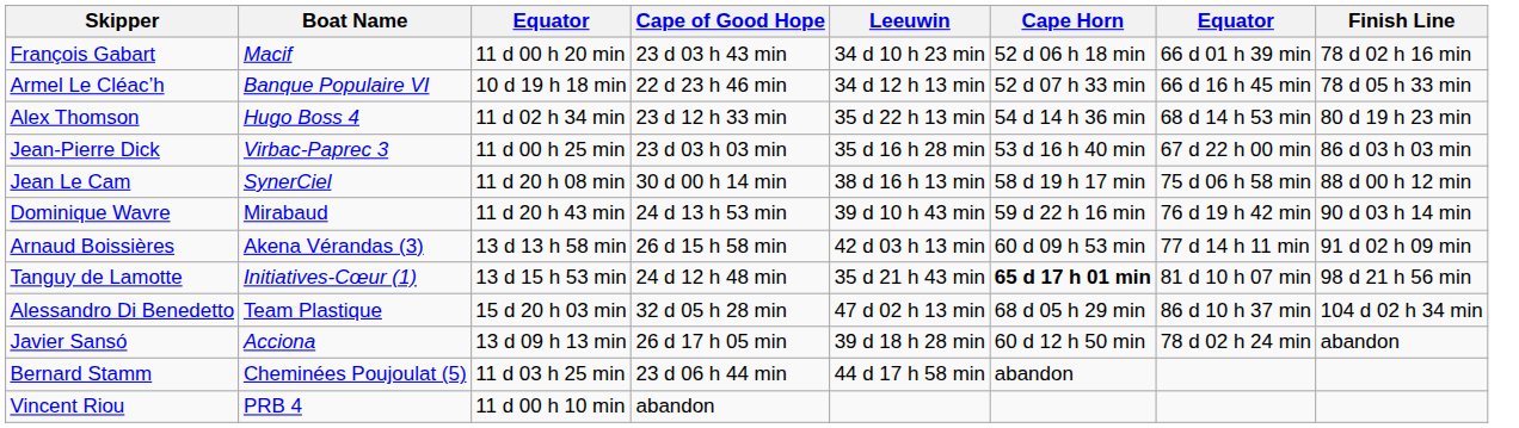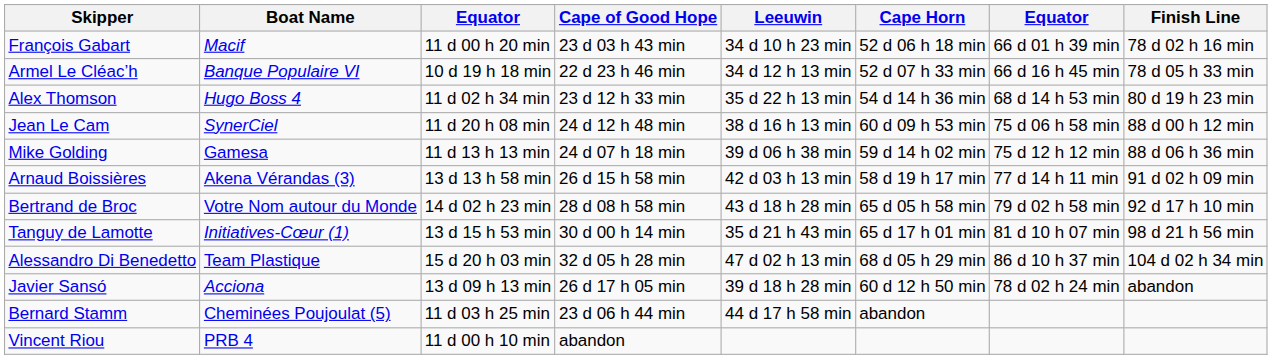- row: Jean-Pierre Dick | Virbac-Paprec 3 | 11 d 00 h 25 min | 23 d 03 h 03 min | 35 d 16 h 28 min | 53 d 16 h 40 min | 67 d 22 h 00 min | 86 d 03 h 03 min
Jean Le Cam | Cape of Good Hope: 30 d 00 h 14 min -> 24 d 12 h 48 min
Jean Le Cam | Cape Horn: 58 d 19 h 17 min -> 60 d 09 h 53 min
+ row: Mike Golding | Gamesa | 11 d 13 h 13 min | 24 d 07 h 18 min | 39 d 06 h 38 min | 59 d 14 h 02 min | 75 d 12 h 12 min | 88 d 06 h 36 min
- row: Dominique Wavre | Mirabaud | 11 d 20 h 43 min | 24 d 13 h 53 min | 39 d 10 h 43 min | 59 d 22 h 16 min | 76 d 19 h 42 min | 90 d 03 h 14 min
Arnaud Boissières | Cape Horn: 60 d 09 h 53 min -> 58 d 19 h 17 min
+ row: Bertrand de Broc | Votre Nom autour du Monde | 14 d 02 h 23 min | 28 d 08 h 58 min | 43 d 18 h 28 min | 65 d 05 h 58 min | 79 d 02 h 58 min | 92 d 17 h 10 min
Tanguy de Lamotte | Cape of Good Hope: 24 d 12 h 48 min -> 30 d 00 h 14 min
Tanguy de Lamotte | Cape Horn: bold -> normal
